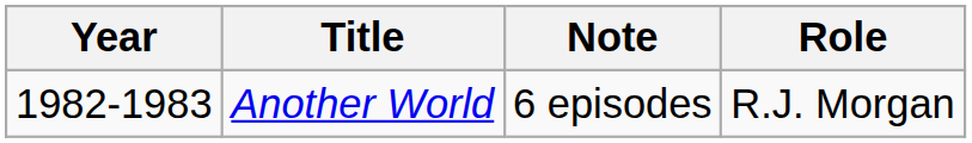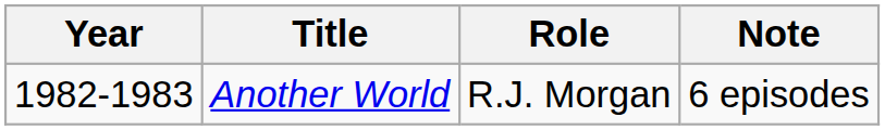columns swapped: Role <-> Note
